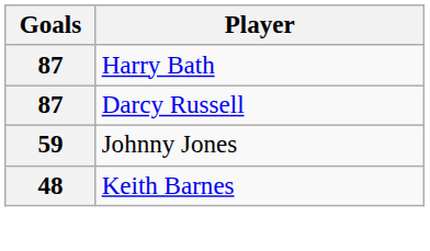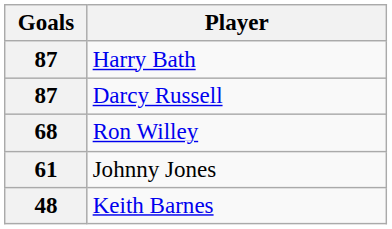+ row: 68 | Ron Willey
Johnny Jones | Goals: 59 -> 61
